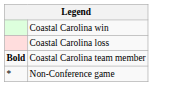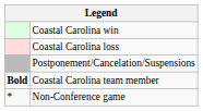+ row: Postponement/Cancelation/Suspensions
